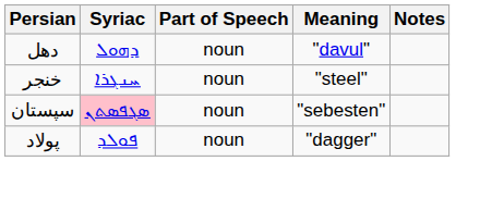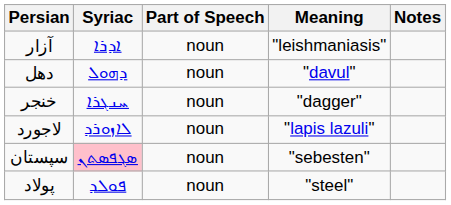+ row: آزار | ܐܕܪܐ | noun | "leishmaniasis"
خنجر | Meaning: "steel" -> "dagger"
+ row: لاجورد | ܠܐܙܘܪܕ | noun | "lapis lazuli"
پولاد | Meaning: "dagger" -> "steel"
